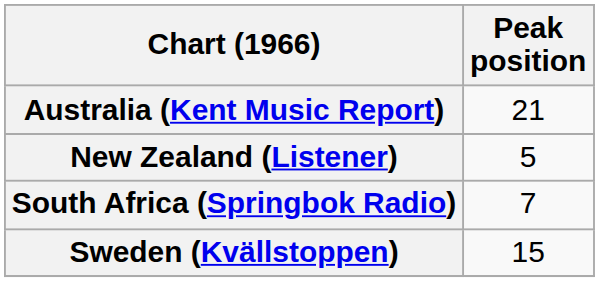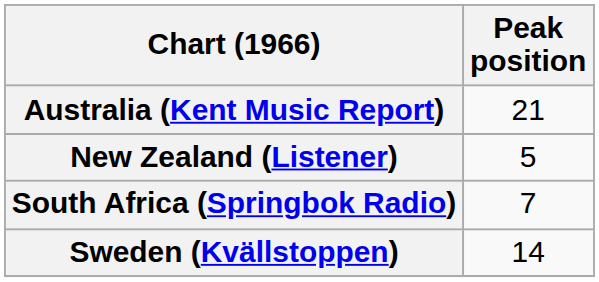Sweden (Kvällstoppen) | Peak position: 15 -> 14
